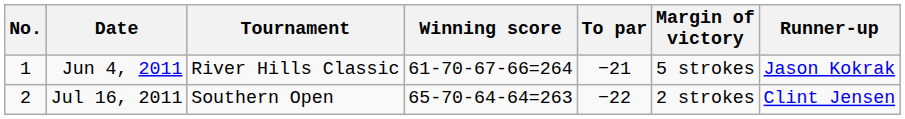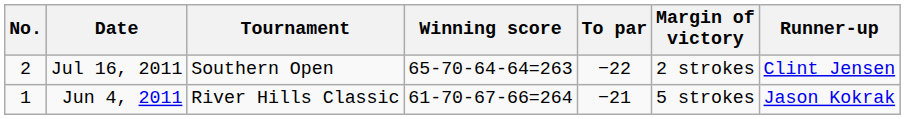rows swapped: Jun 4, 2011 <-> Jul 16, 2011
